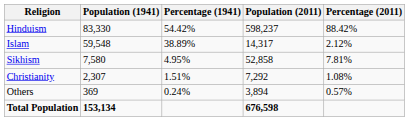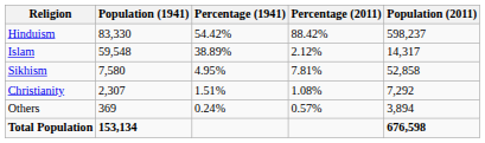columns swapped: Population (2011) <-> Percentage (2011)
